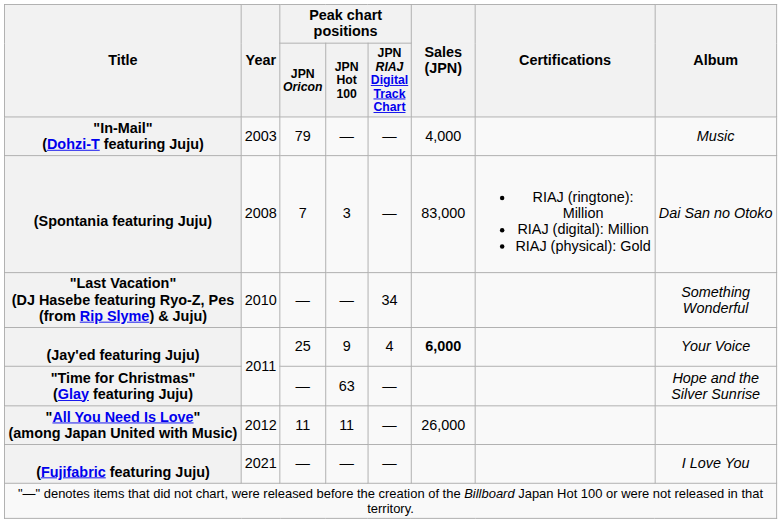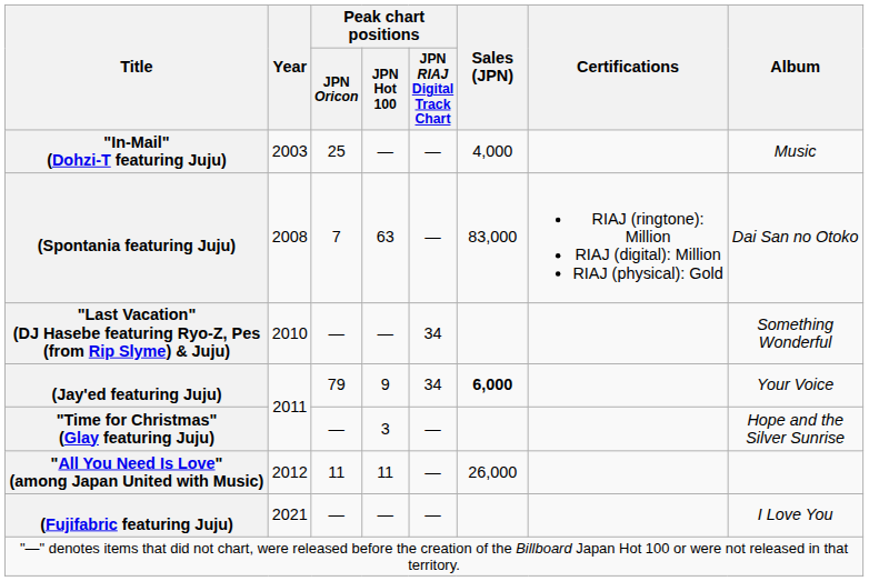"In-Mail" (Dohzi-T featuring Juju) | Peak chart positions / JPN Oricon: 79 -> 25
(Spontania featuring Juju) | Peak chart positions / JPN Hot 100: 3 -> 63
(Jay'ed featuring Juju) | Peak chart positions / JPN Oricon: 25 -> 79
(Jay'ed featuring Juju) | Peak chart positions / JPN RIAJ Digital Track Chart: 4 -> 34
"Time for Christmas" (Glay featuring Juju) | Peak chart positions / JPN Hot 100: 63 -> 3
